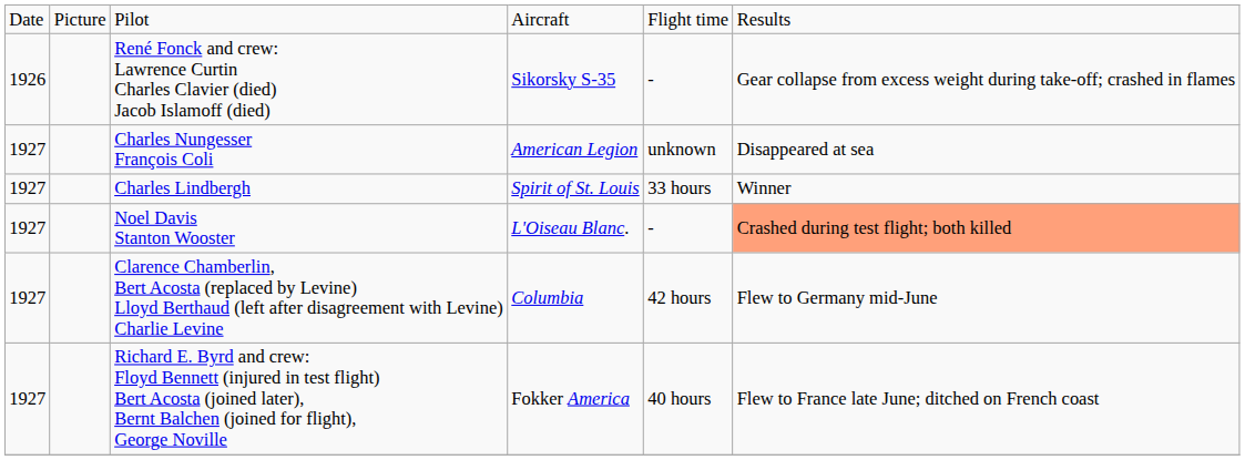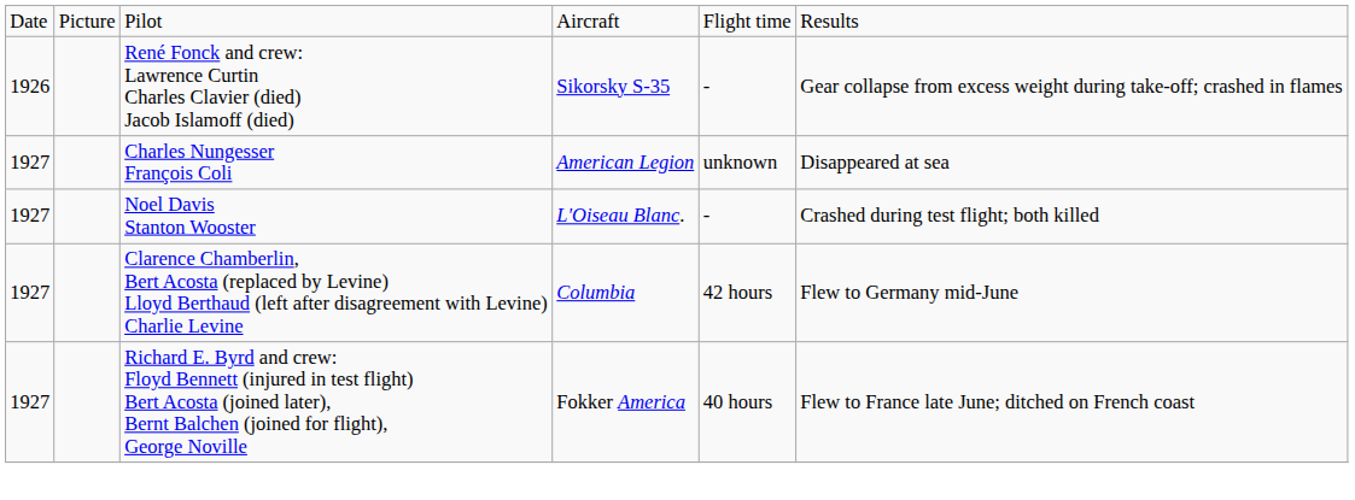- row: 1927 | Charles Lindbergh | Spirit of St. Louis | 33 hours | Winner
Noel Davis Stanton Wooster | column 6: lightsalmon background -> no background
